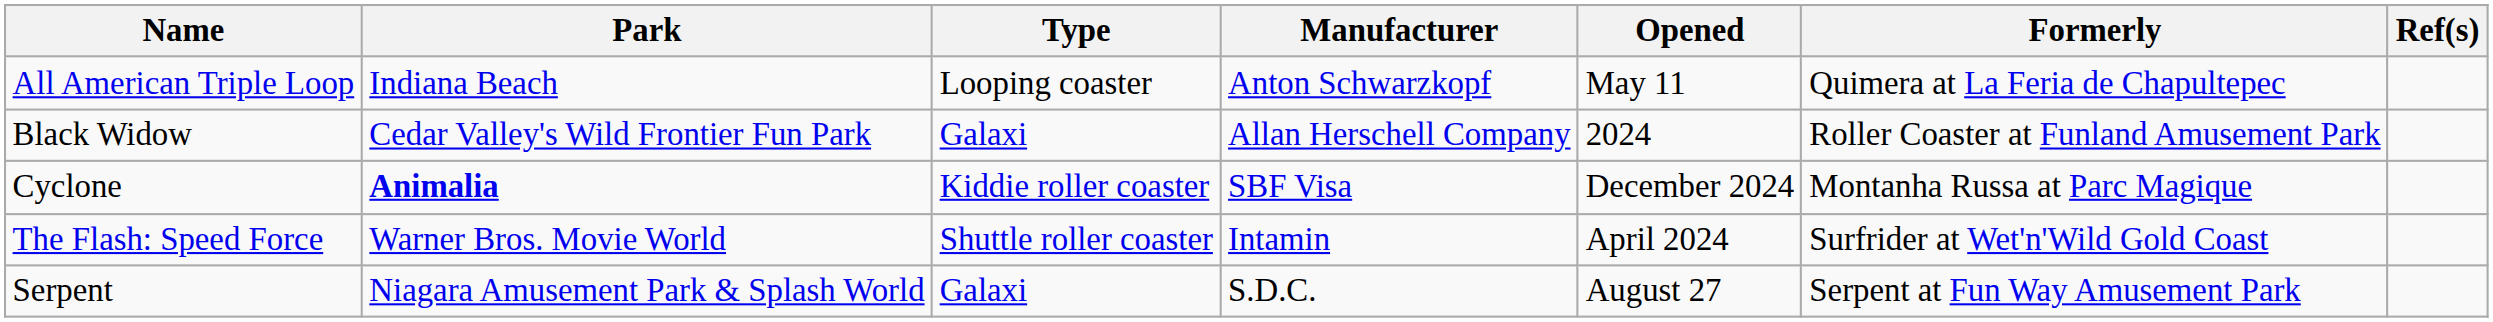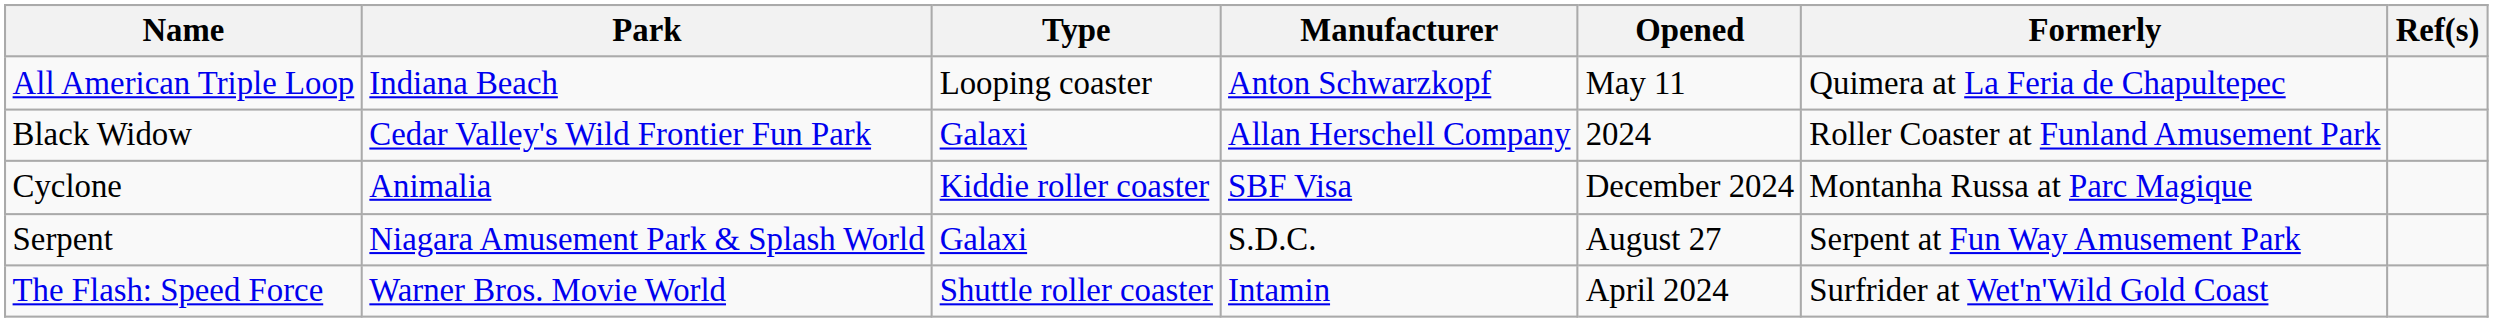Cyclone | Park: bold -> normal
rows swapped: The Flash: Speed Force <-> Serpent
